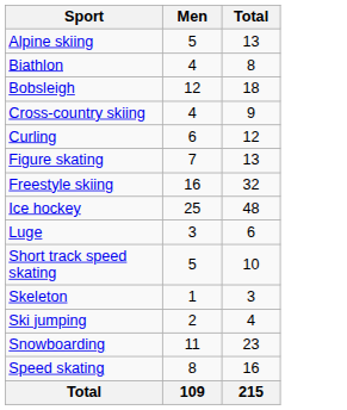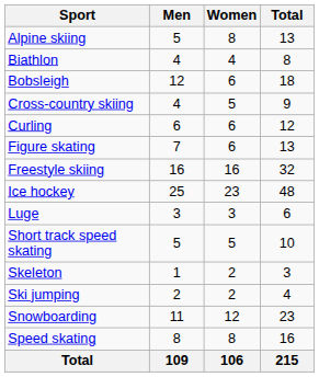+ column: Women | 8 | 4 | 6 | 5 | 6 | 6 | 16 | 23 | 3 | 5 | 2 | 2 | 12 | 8 | 106
